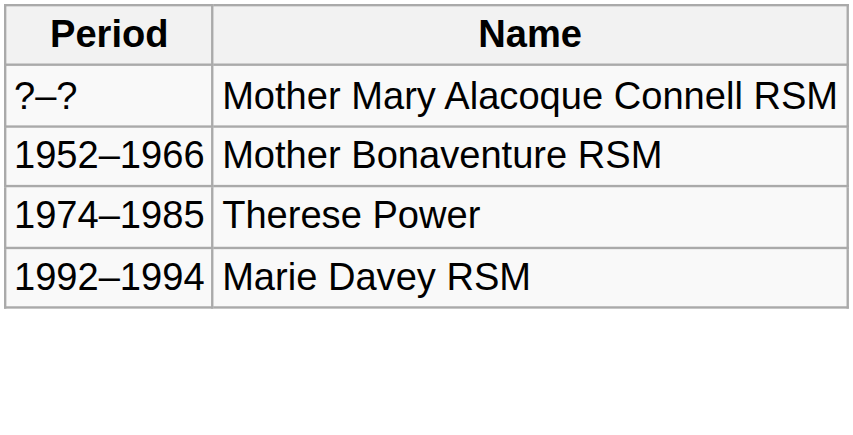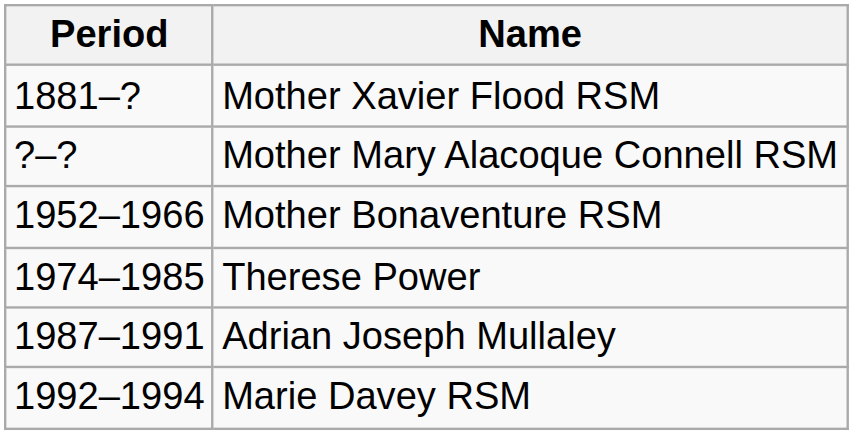+ row: 1881–? | Mother Xavier Flood RSM
+ row: 1987–1991 | Adrian Joseph Mullaley
